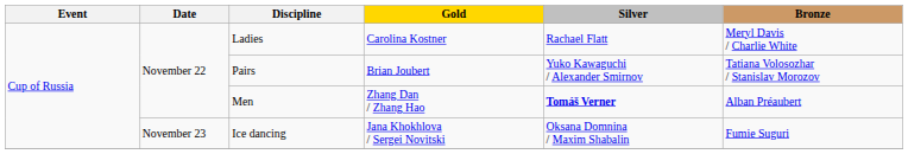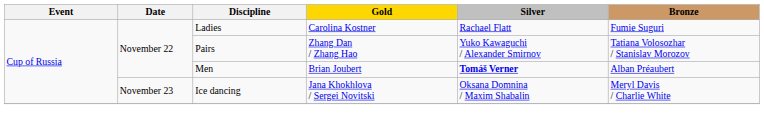Ladies | Bronze: Meryl Davis / Charlie White -> Fumie Suguri
Pairs | Gold: Brian Joubert -> Zhang Dan / Zhang Hao
Men | Gold: Zhang Dan / Zhang Hao -> Brian Joubert
Ice dancing | Bronze: Fumie Suguri -> Meryl Davis / Charlie White
